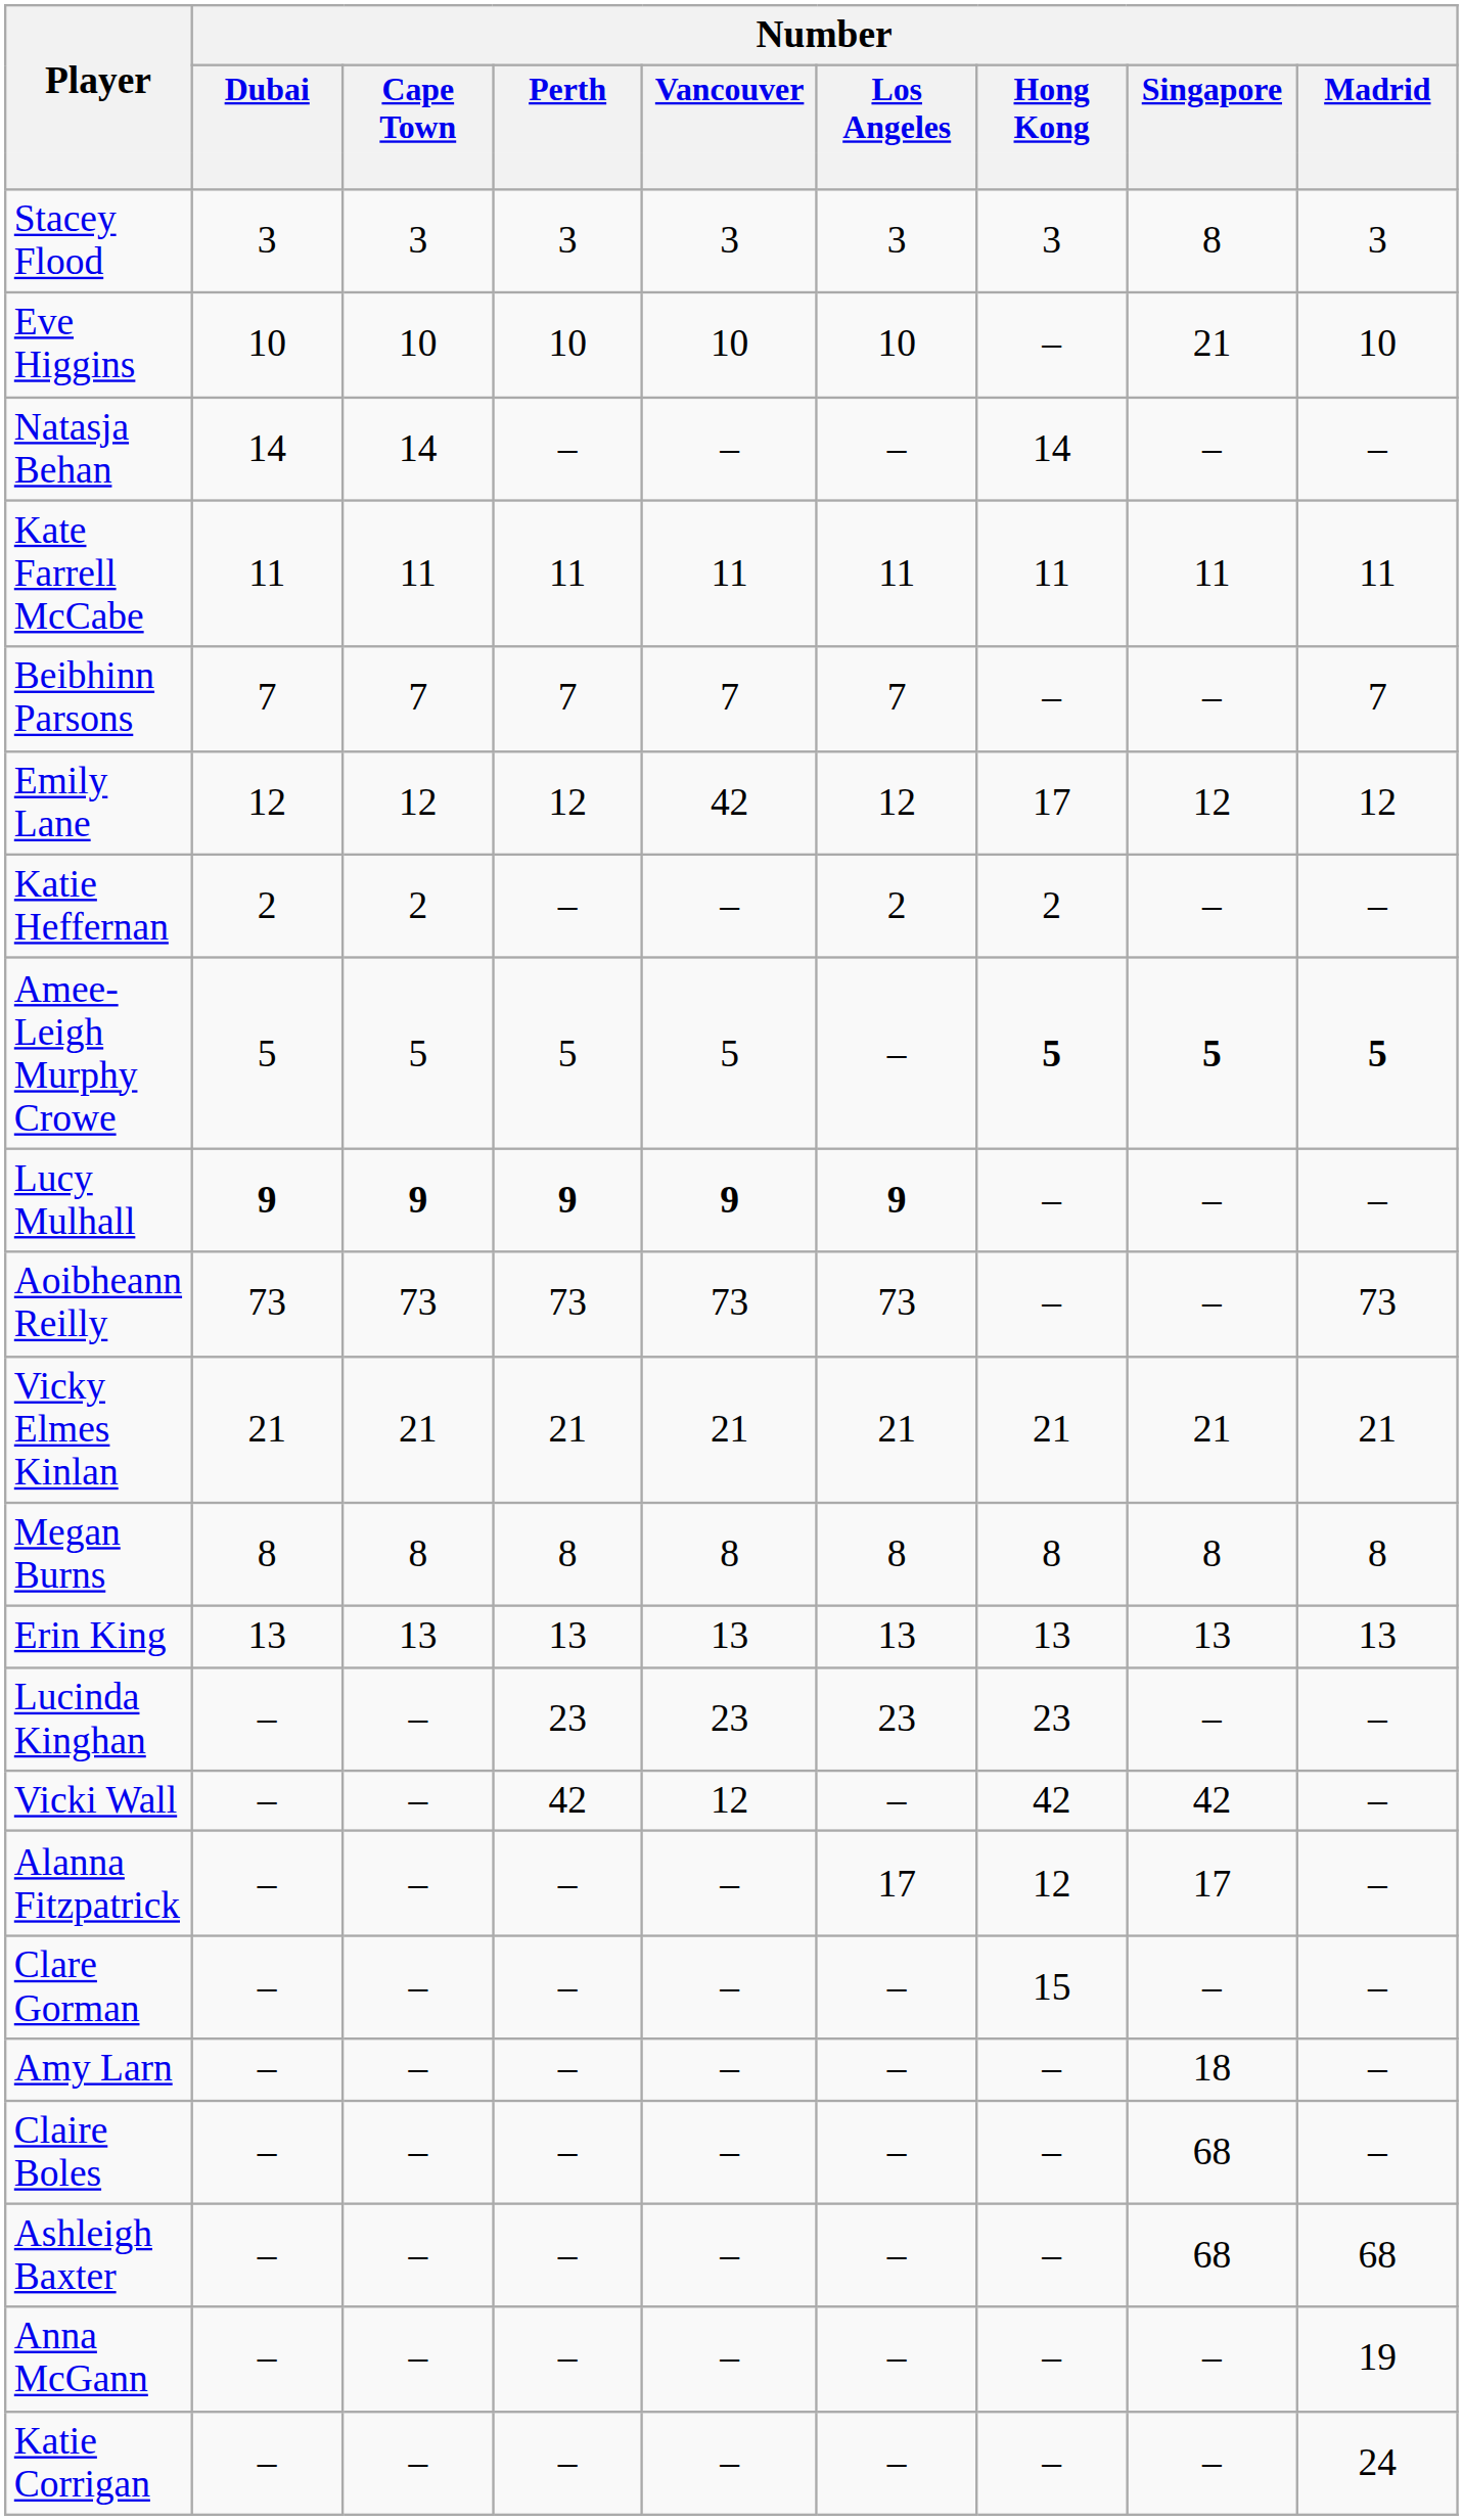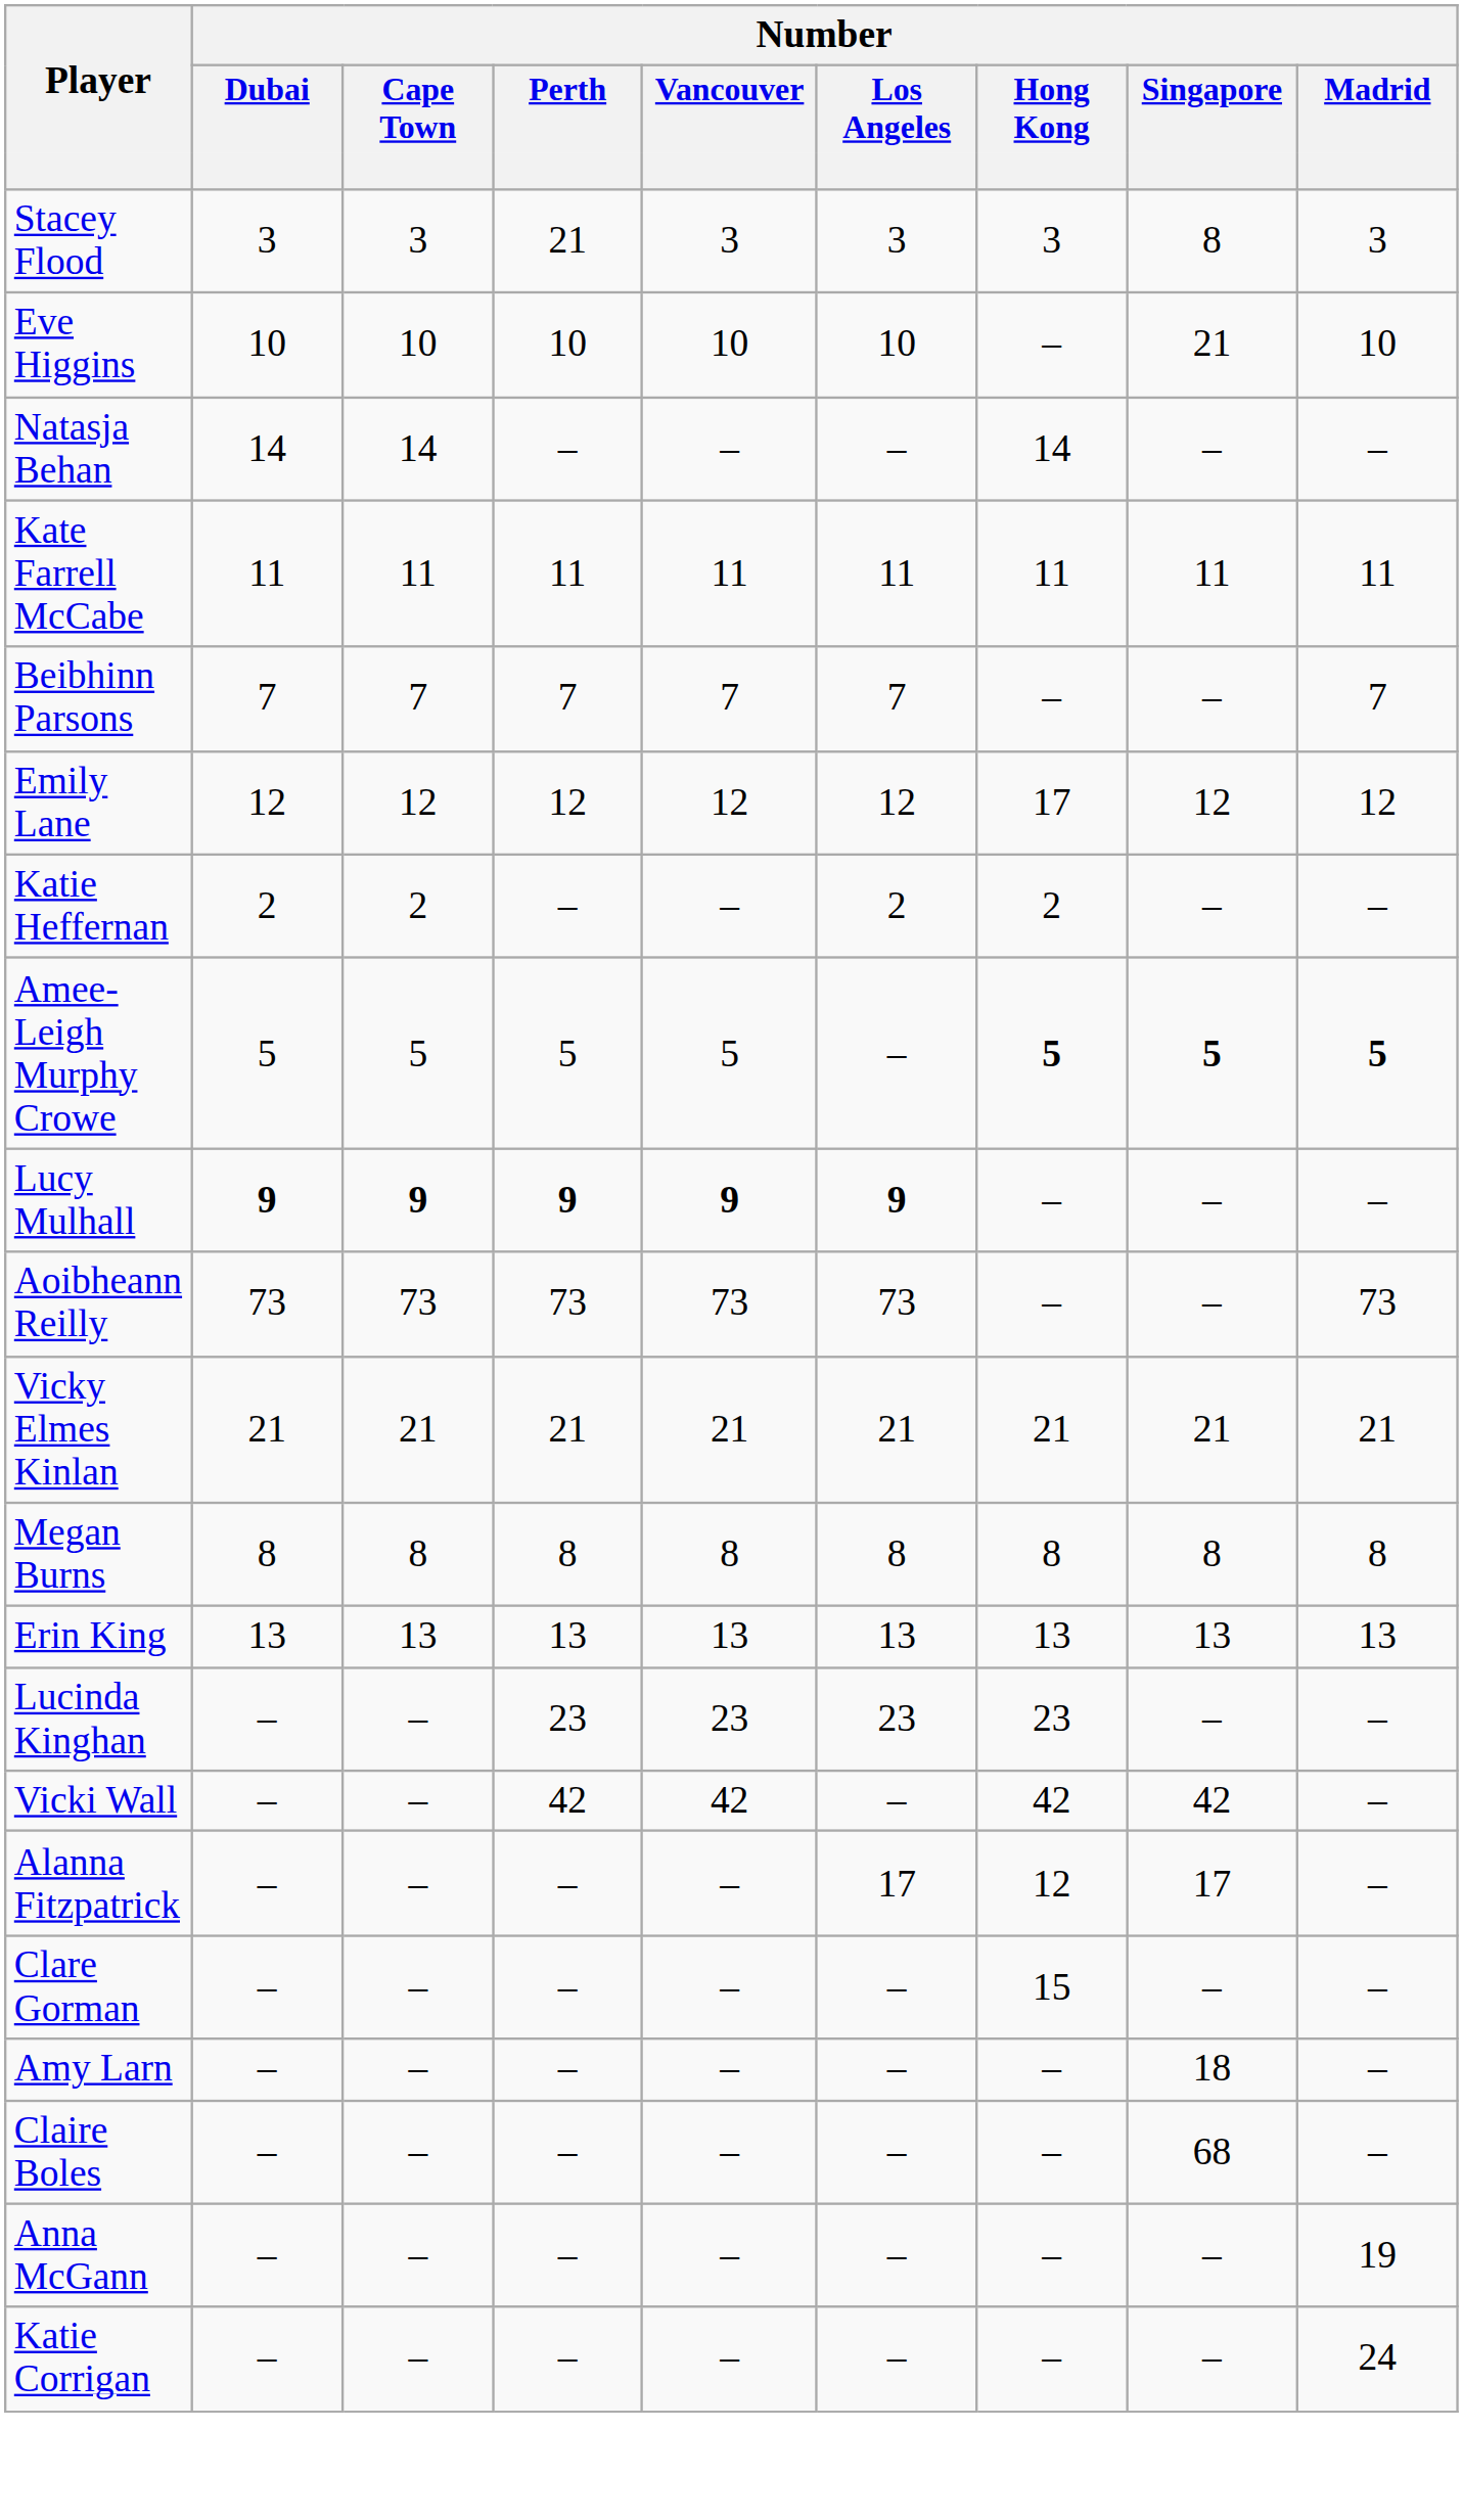Stacey Flood | Number / Perth: 3 -> 21
Emily Lane | Number / Vancouver: 42 -> 12
Vicki Wall | Number / Vancouver: 12 -> 42
- row: Ashleigh Baxter | – | – | – | – | – | – | 68 | 68
